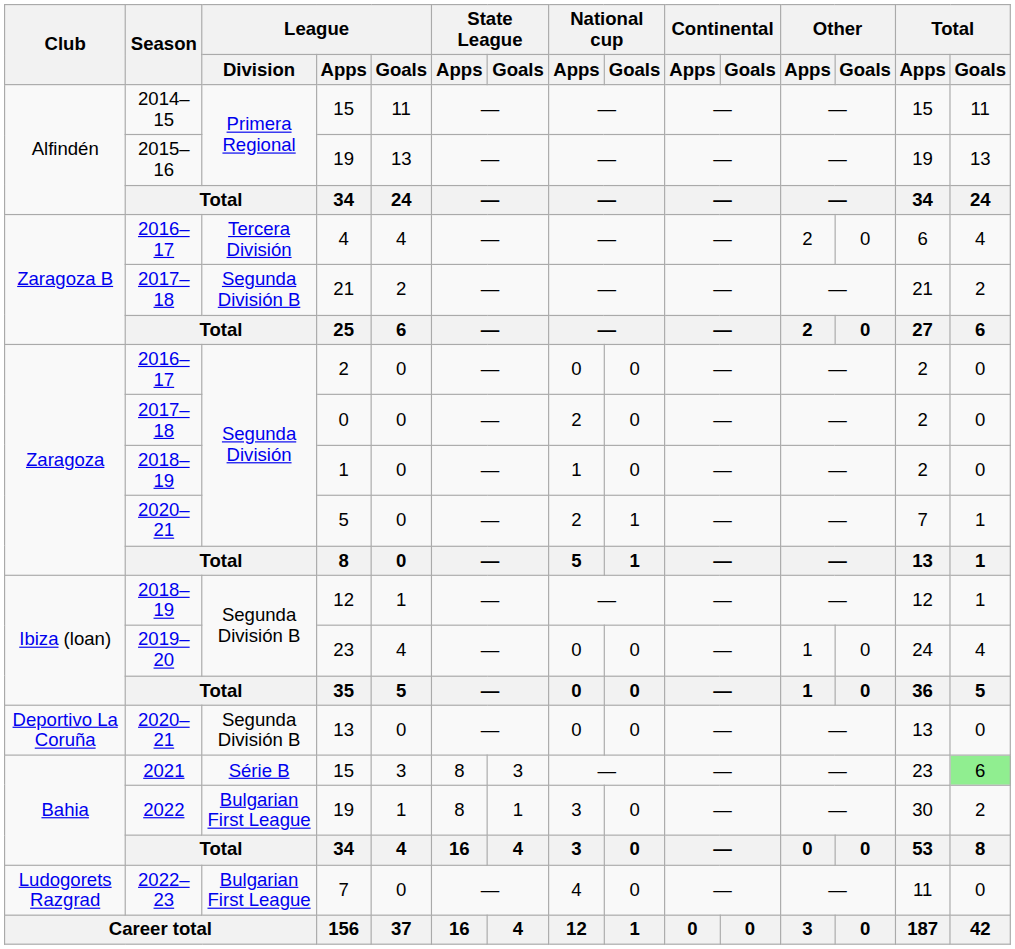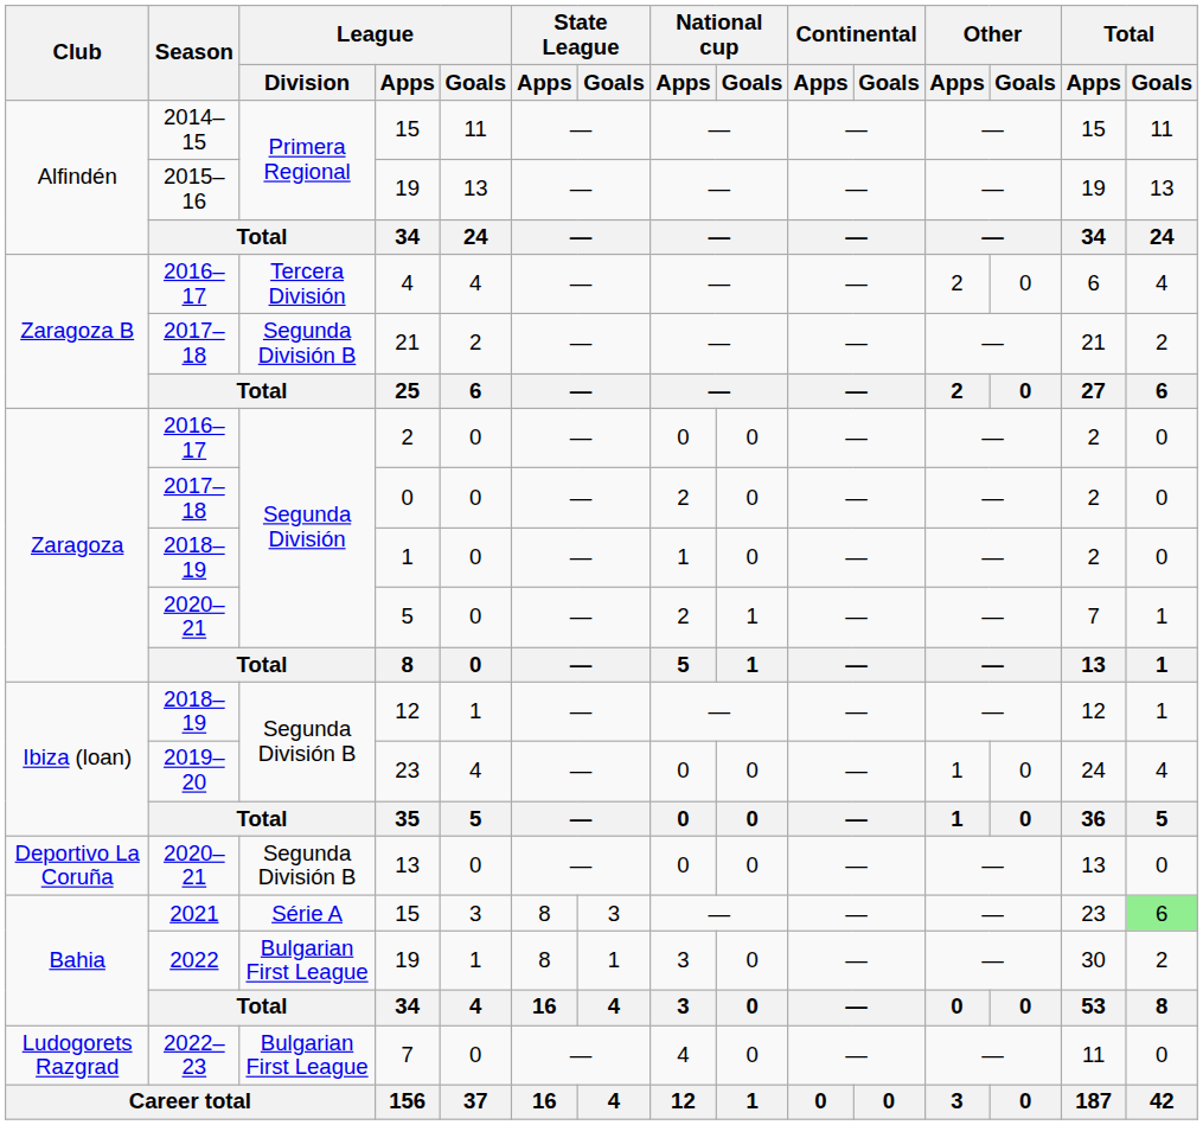2021 / 15 | League / Division: Série B -> Série A
